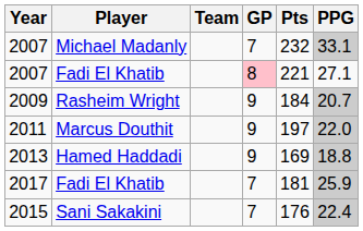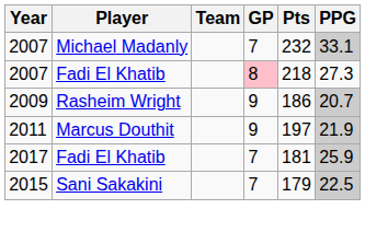2007 / Fadi El Khatib | Pts: 221 -> 218
2007 / Fadi El Khatib | PPG: 27.1 -> 27.3
2009 | Pts: 184 -> 186
2011 | PPG: 22.0 -> 21.9
- row: 2013 | Hamed Haddadi | 9 | 169 | 18.8
2015 | Pts: 176 -> 179
2015 | PPG: 22.4 -> 22.5
